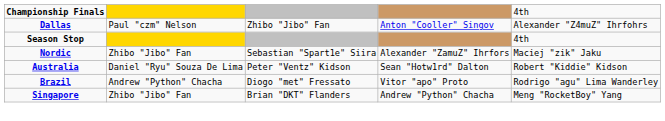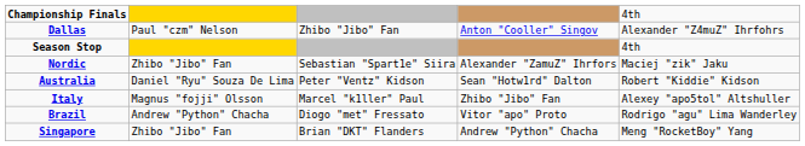+ row: Italy | Magnus "fojji" Olsson | Marcel "k1ller" Paul | Zhibo "Jibo" Fan | Alexey "apo5tol" Altshuller
